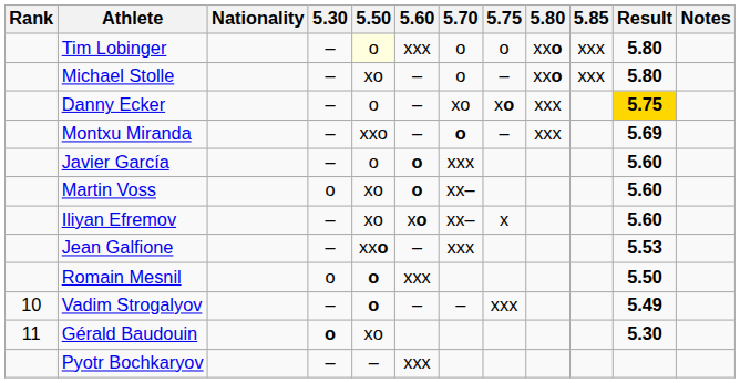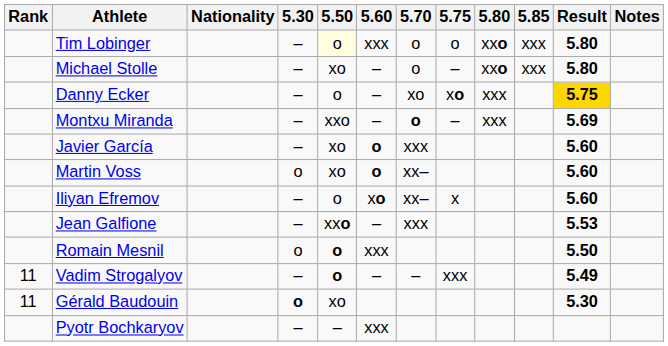Javier García | 5.50: o -> xo
Iliyan Efremov | 5.50: xo -> o
Vadim Strogalyov | Rank: 10 -> 11
